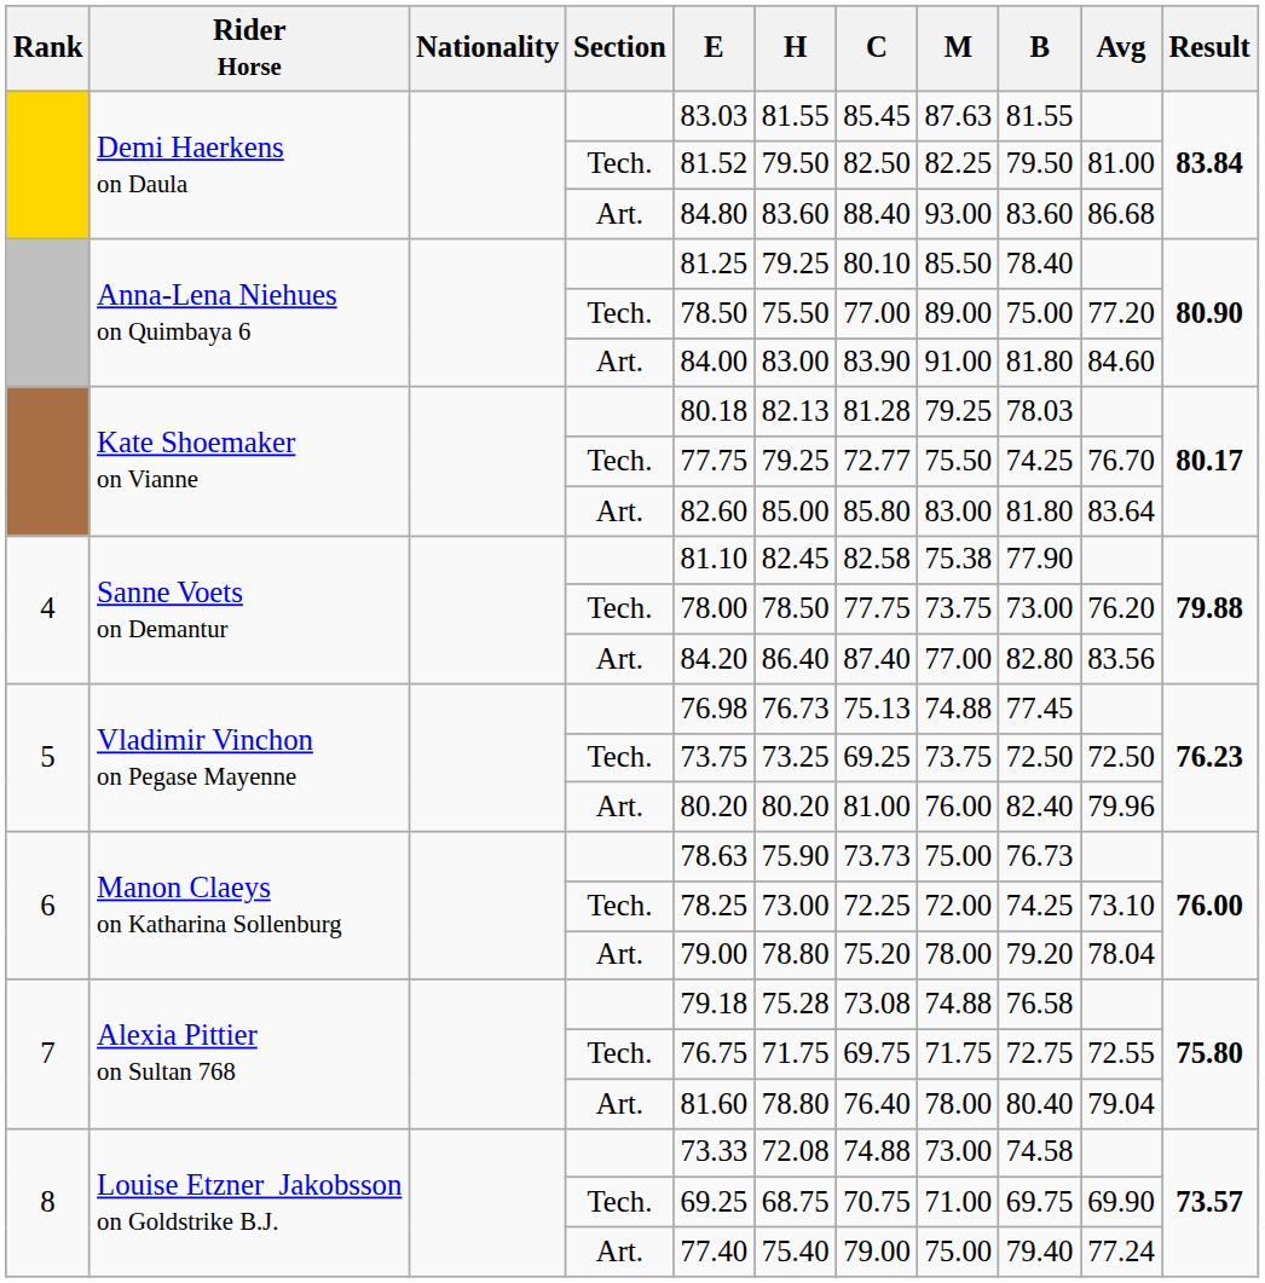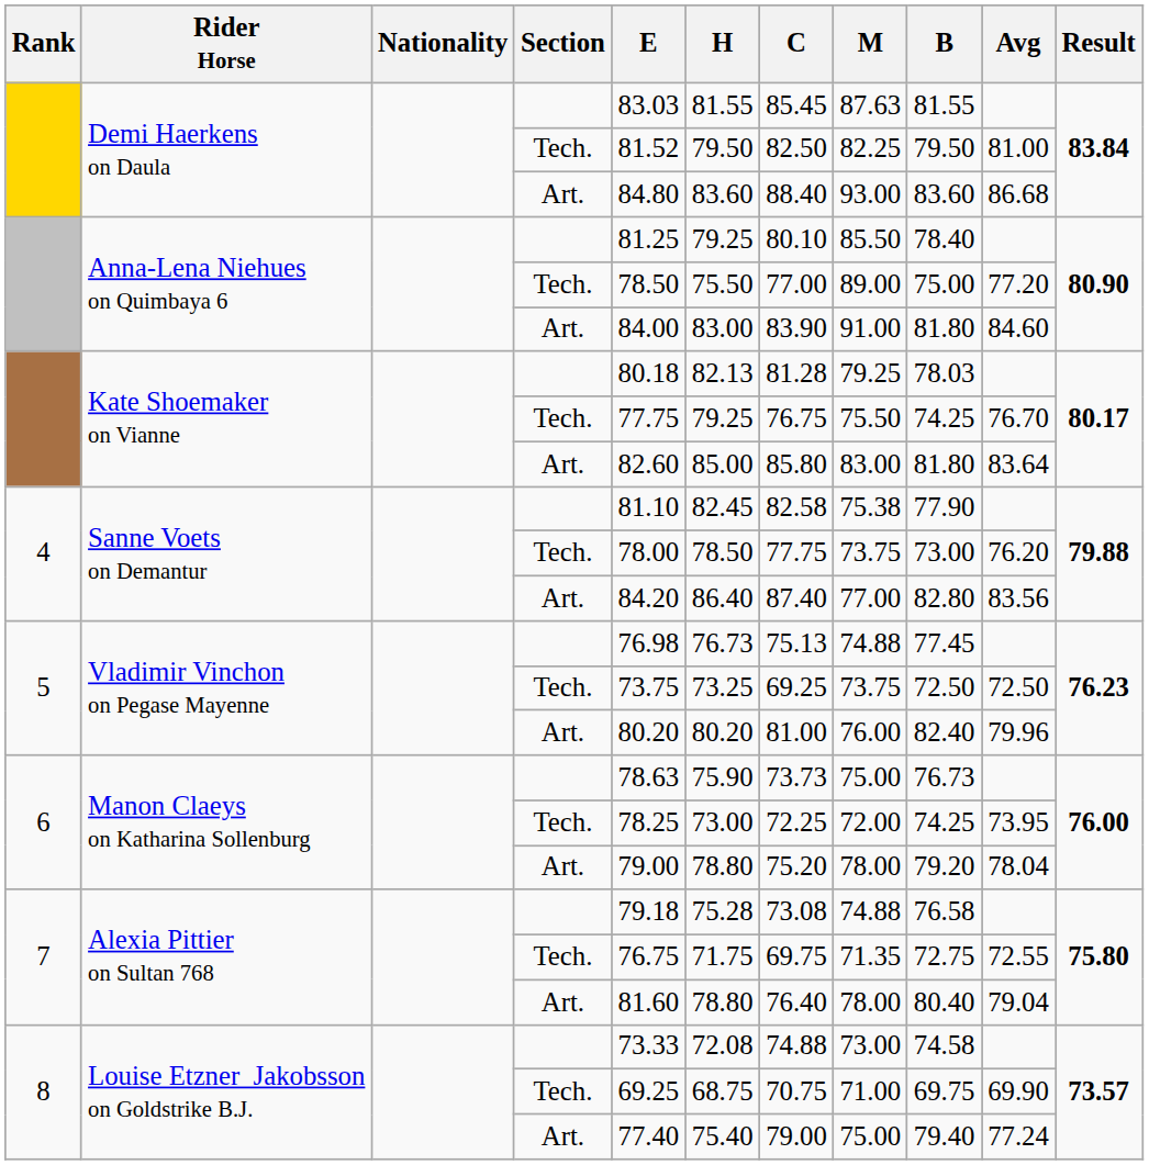Kate Shoemaker on Vianne / Tech. | C: 72.77 -> 76.75
Manon Claeys on Katharina Sollenburg / Tech. | Avg: 73.10 -> 73.95
Alexia Pittier on Sultan 768 / Tech. | M: 71.75 -> 71.35
